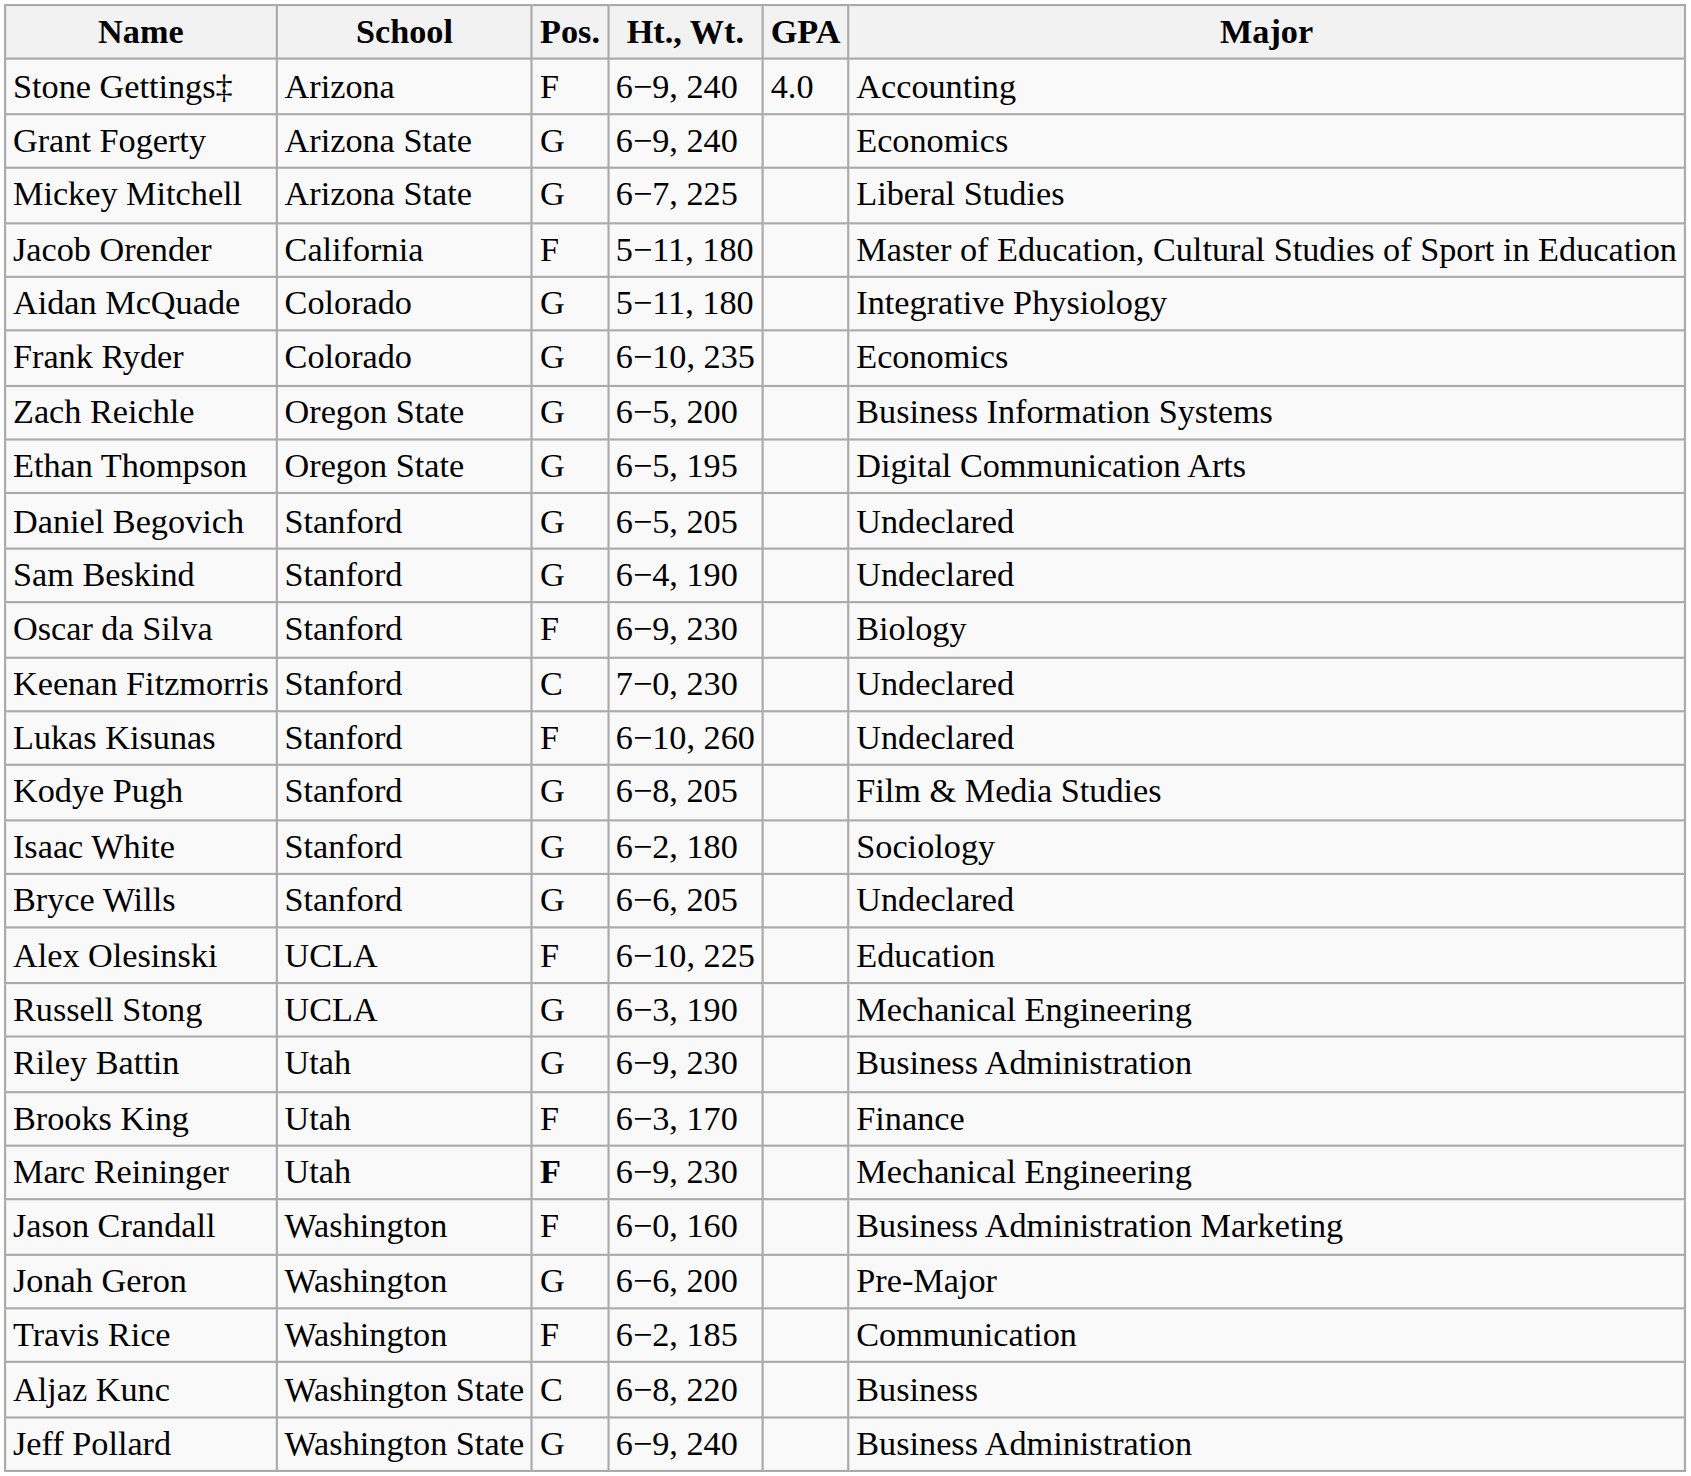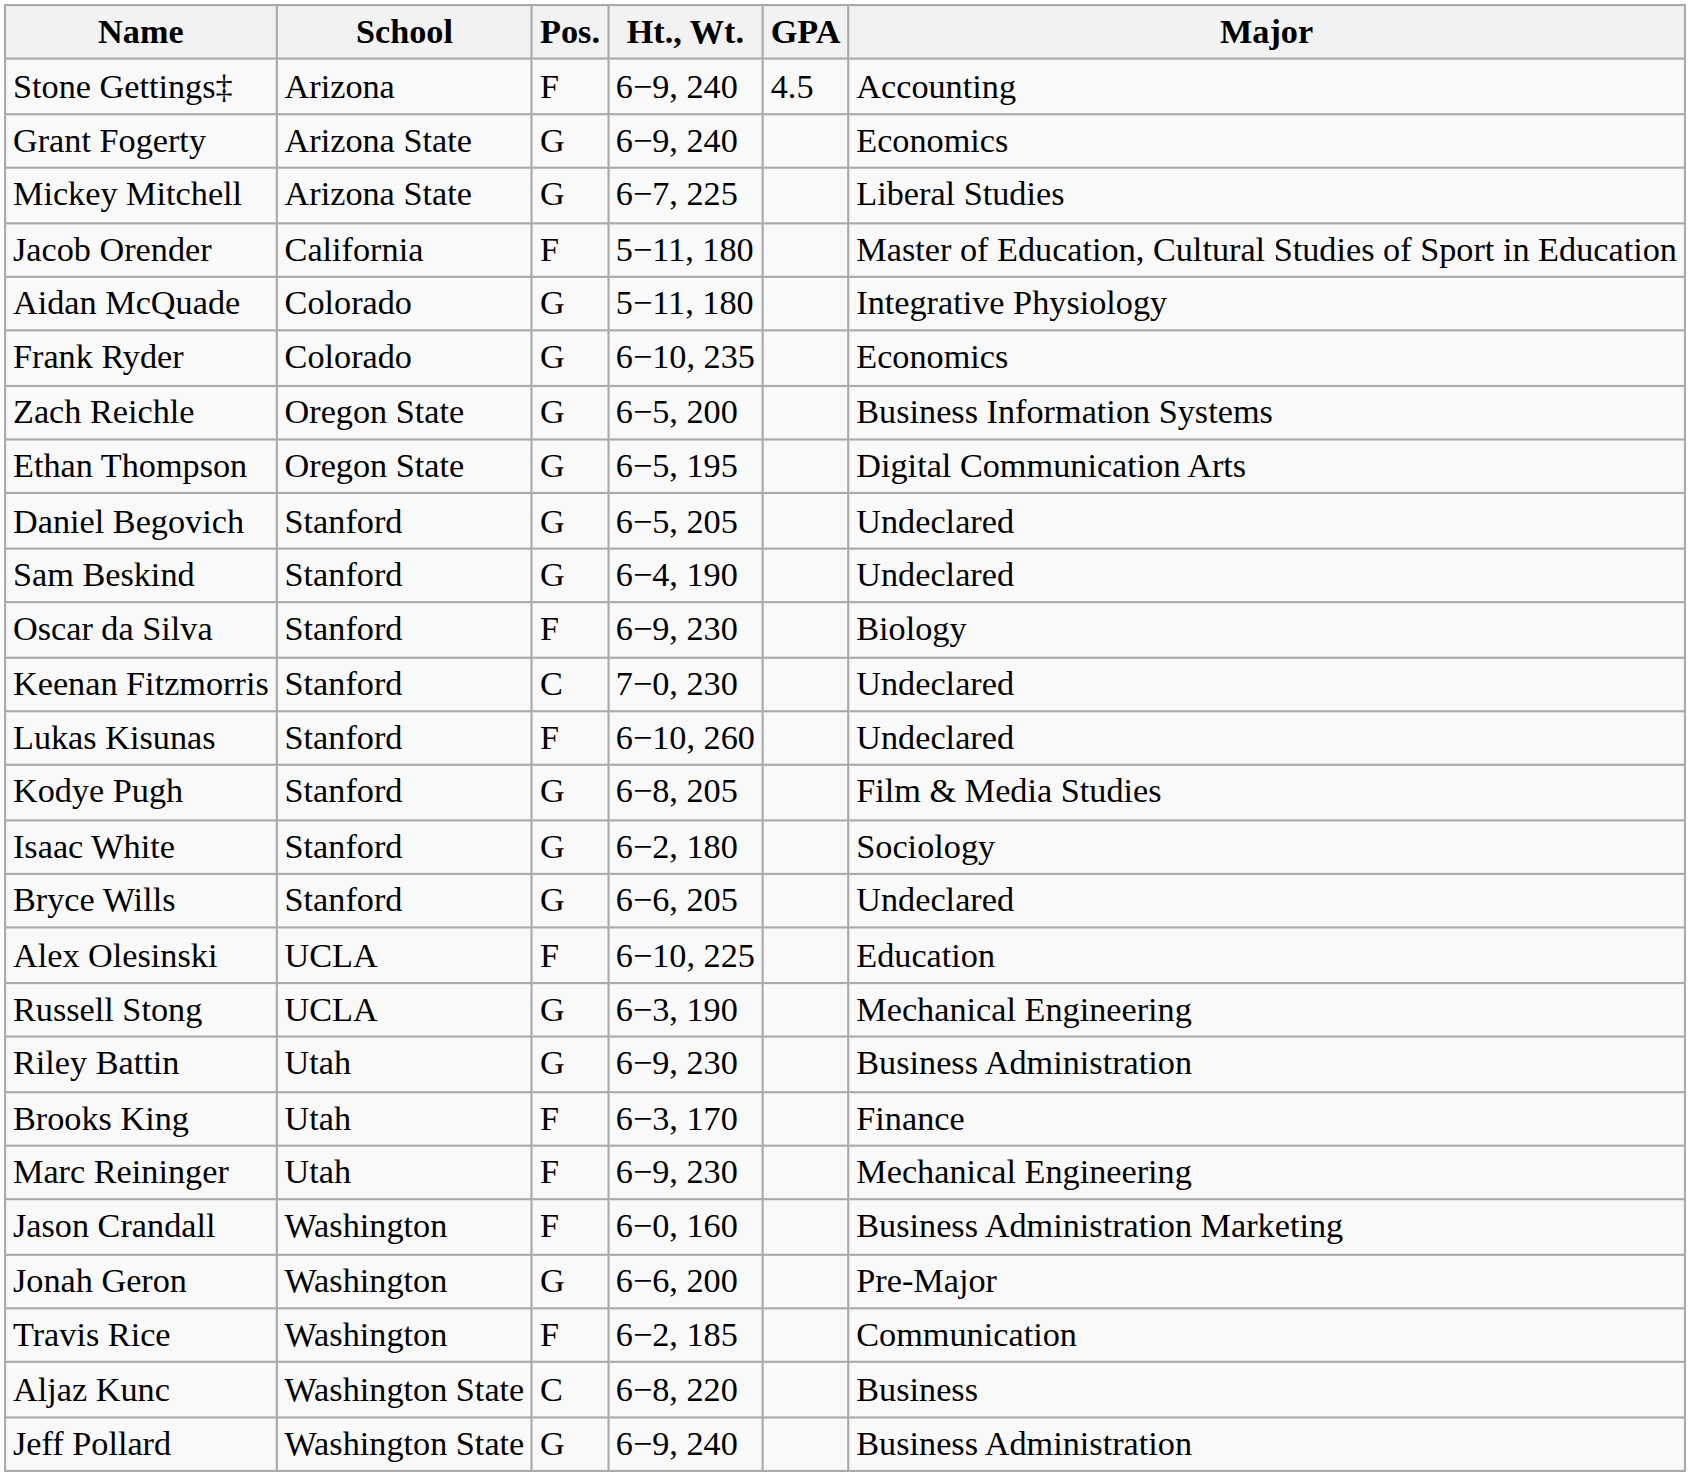Stone Gettings‡ | GPA: 4.0 -> 4.5
Marc Reininger | Pos.: bold -> normal
